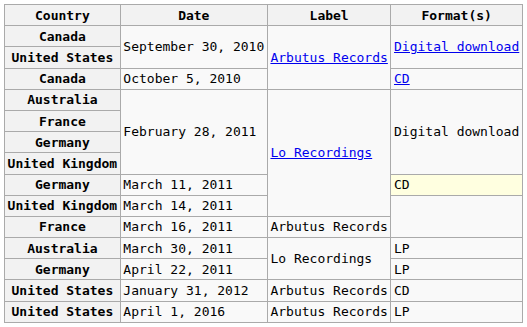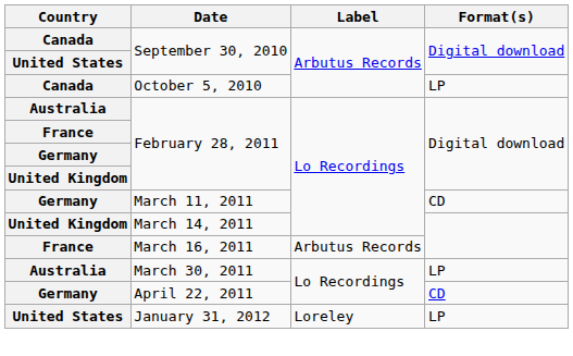October 5, 2010 | Format(s): CD -> LP
March 11, 2011 | Format(s): lightyellow background -> no background
April 22, 2011 | Format(s): LP -> CD
January 31, 2012 | Label: Arbutus Records -> Loreley
January 31, 2012 | Format(s): CD -> LP
- row: United States | April 1, 2016 | Arbutus Records | LP
